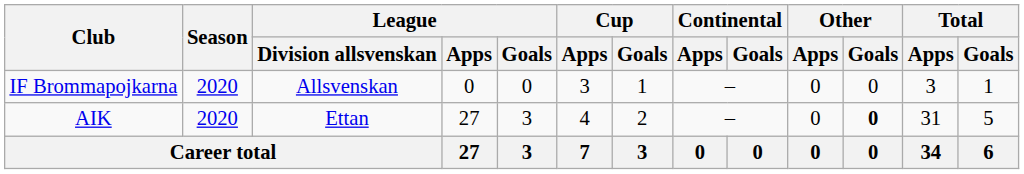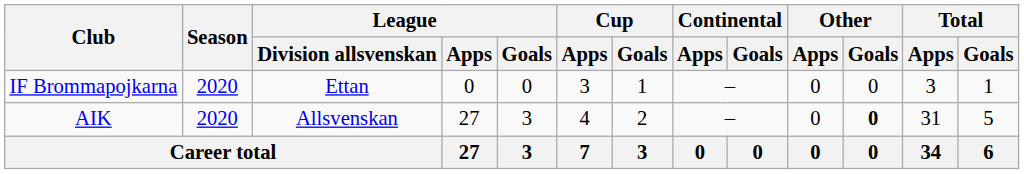IF Brommapojkarna | League / Division allsvenskan: Allsvenskan -> Ettan
AIK | League / Division allsvenskan: Ettan -> Allsvenskan
